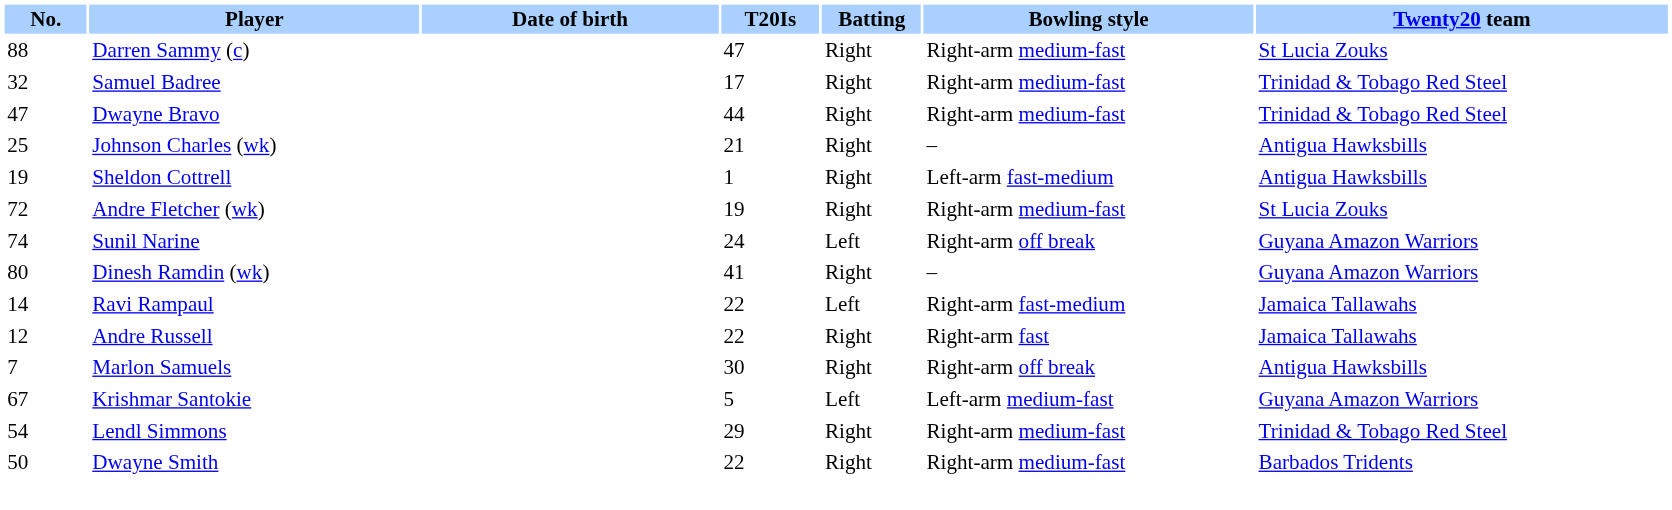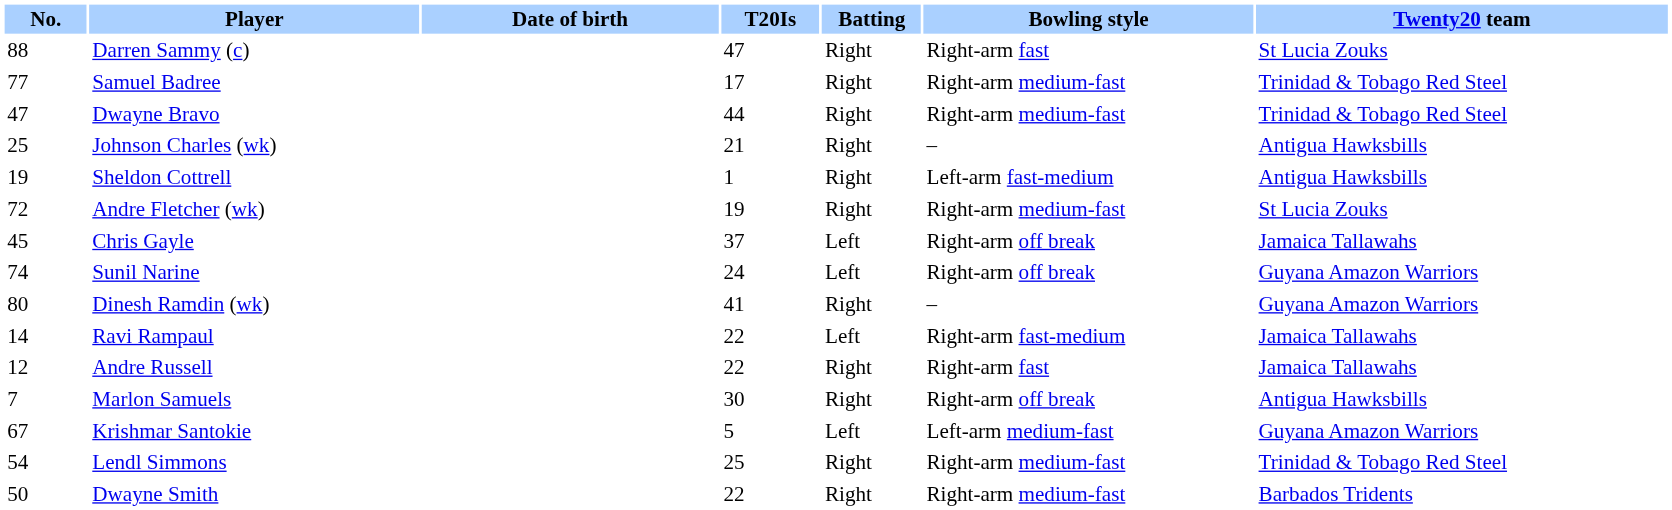Darren Sammy (c) | Bowling style: Right-arm medium-fast -> Right-arm fast
Samuel Badree | No.: 32 -> 77
+ row: 45 | Chris Gayle | 37 | Left | Right-arm off break | Jamaica Tallawahs
Lendl Simmons | T20Is: 29 -> 25
